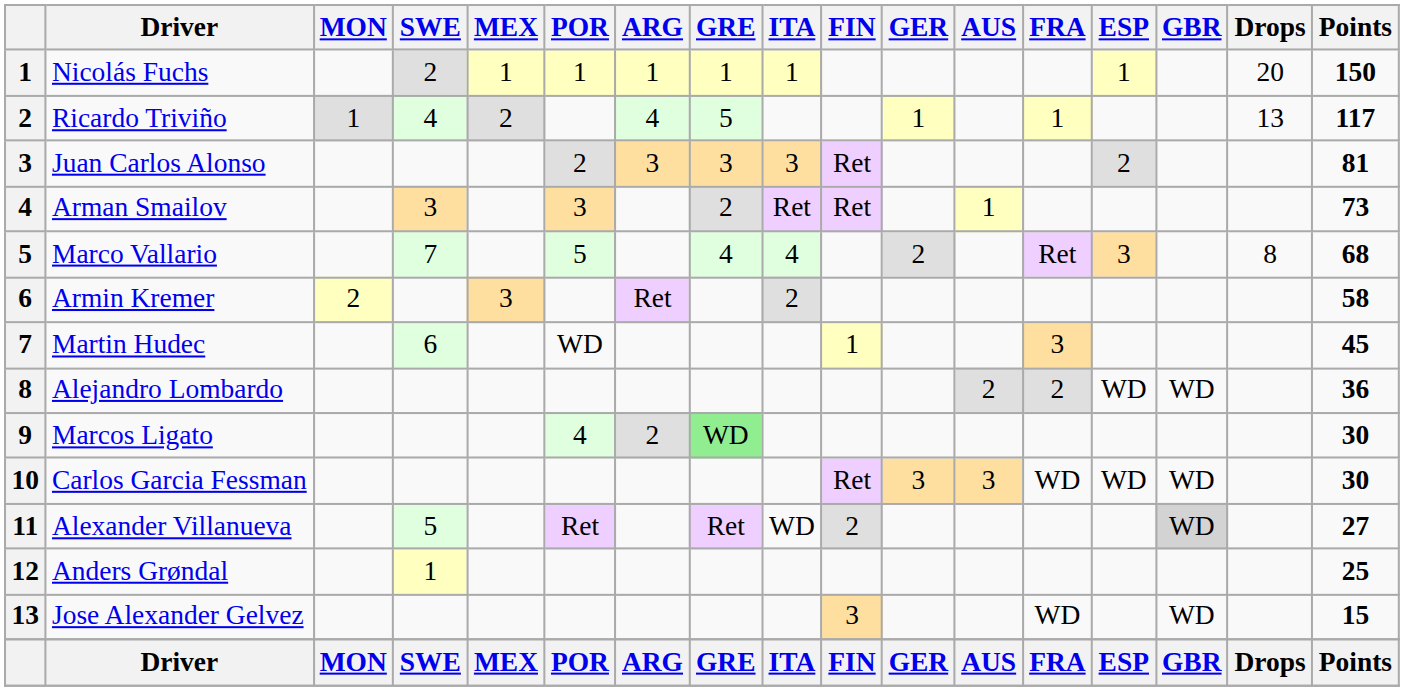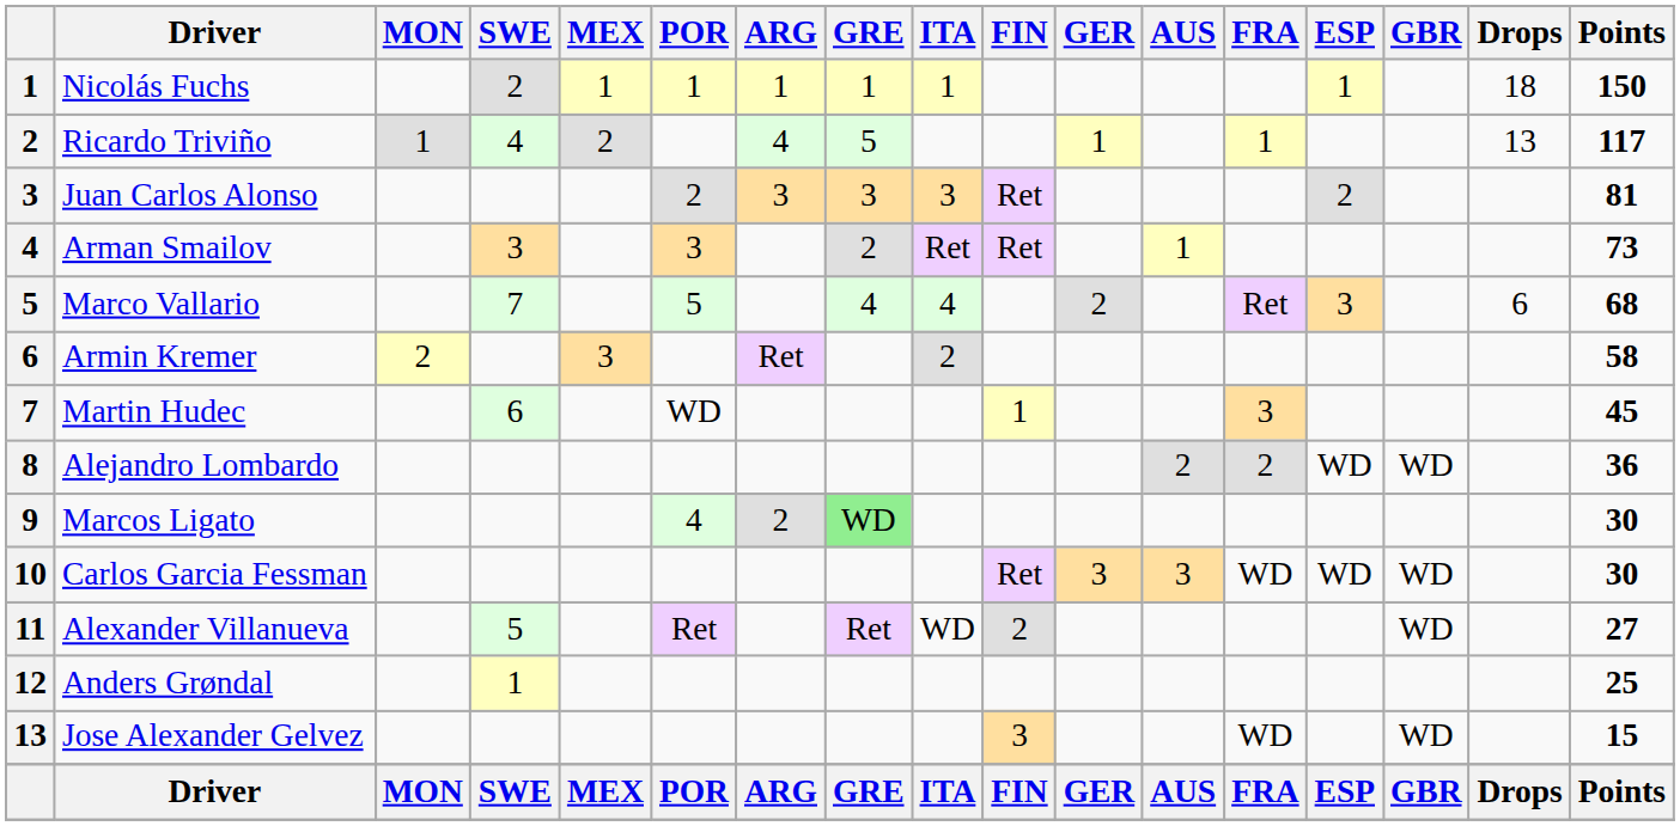Nicolás Fuchs | Drops: 20 -> 18
Marco Vallario | Drops: 8 -> 6
Alexander Villanueva | GBR: lightgrey background -> no background
